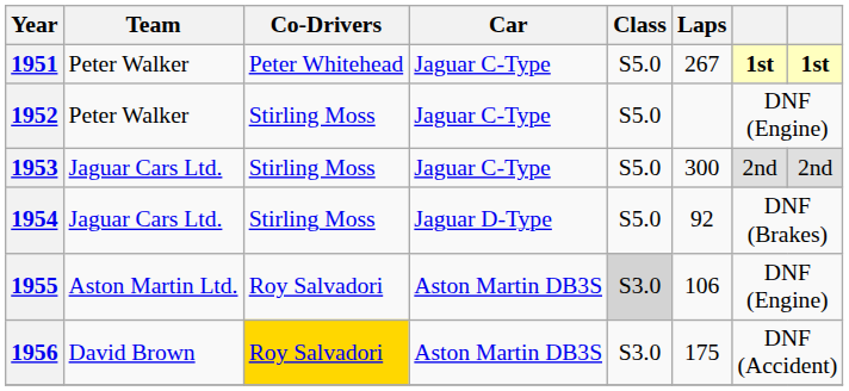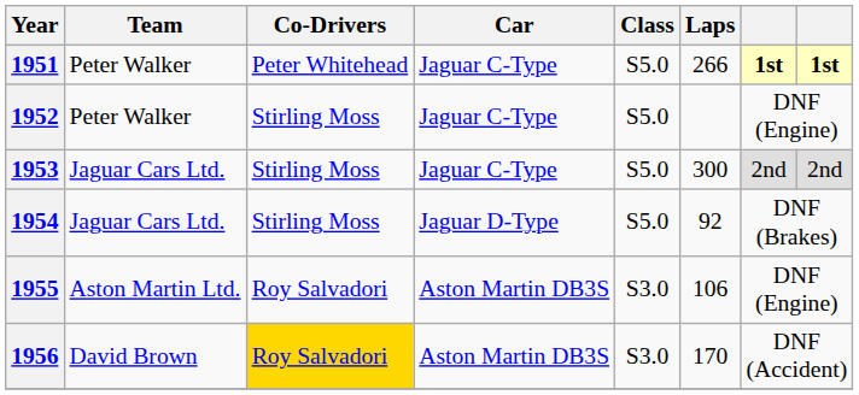1951 | Laps: 267 -> 266
1955 | Class: lightgrey background -> no background
1956 | Laps: 175 -> 170
